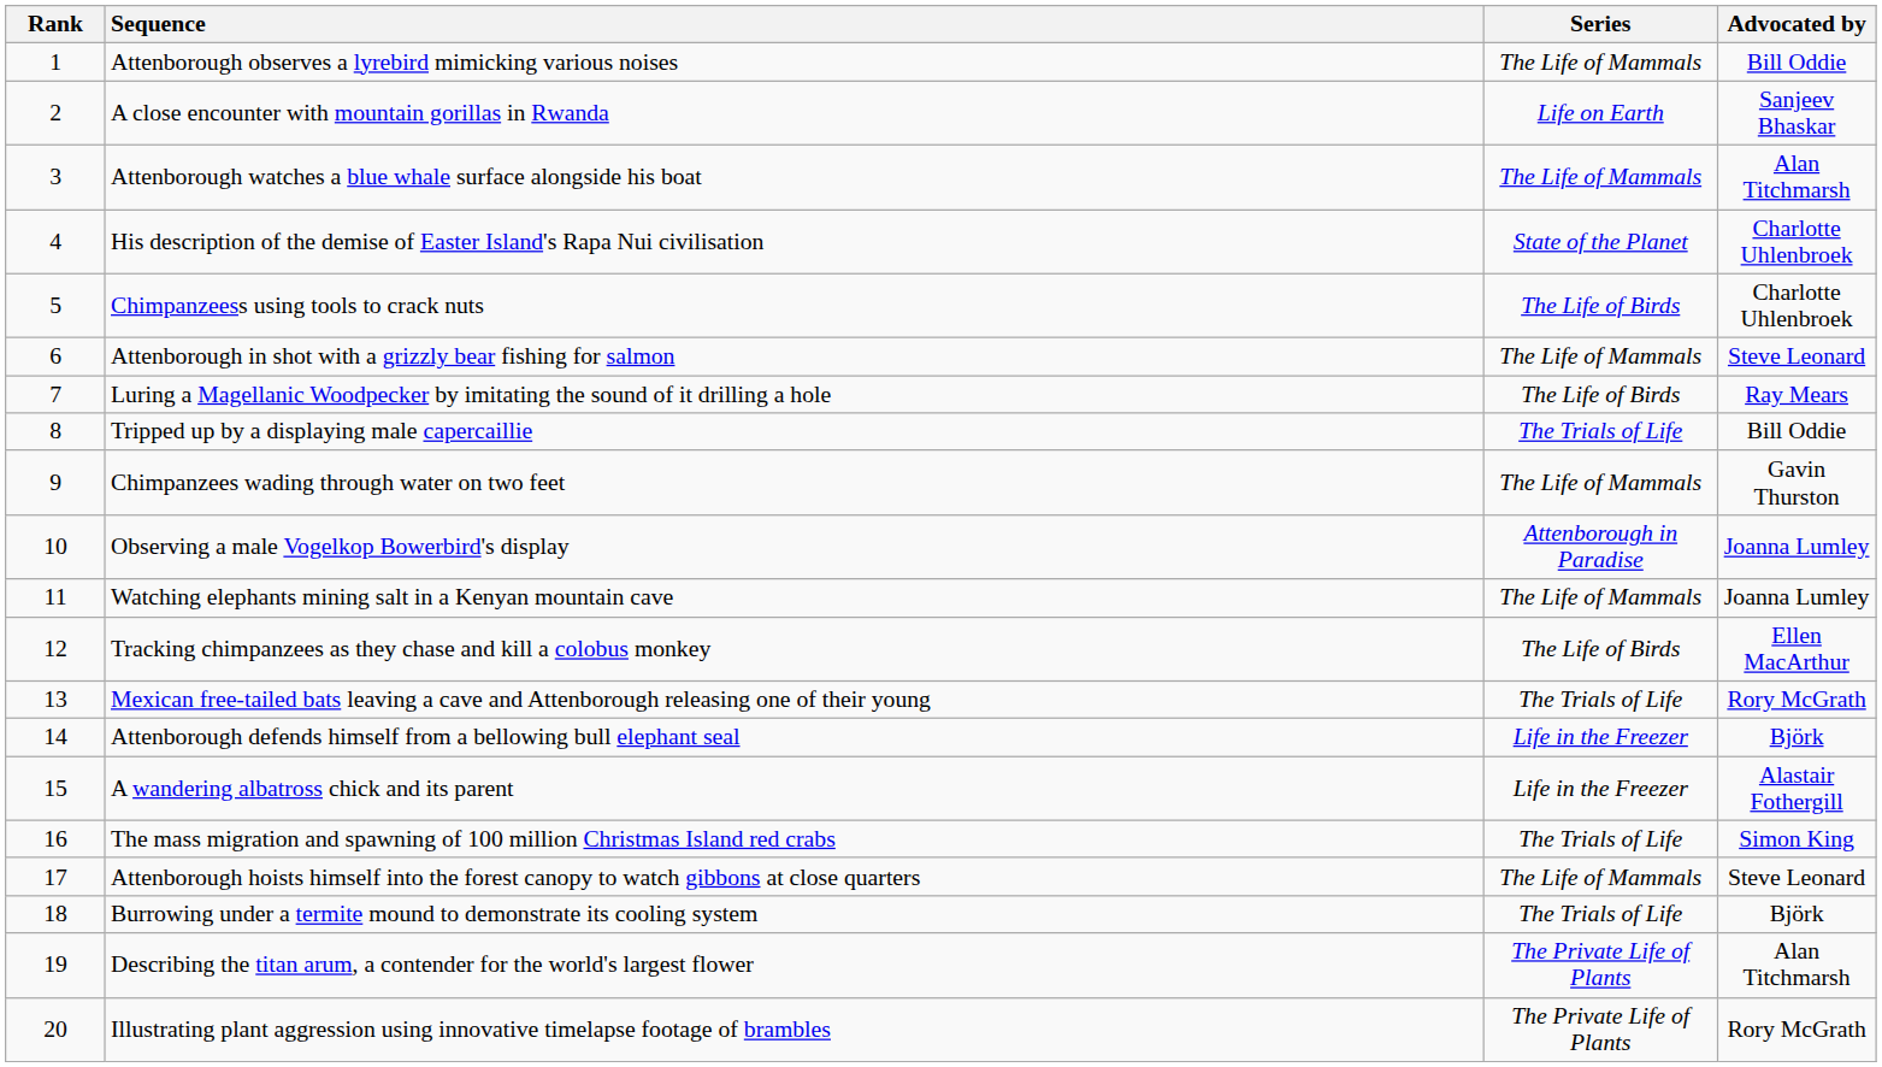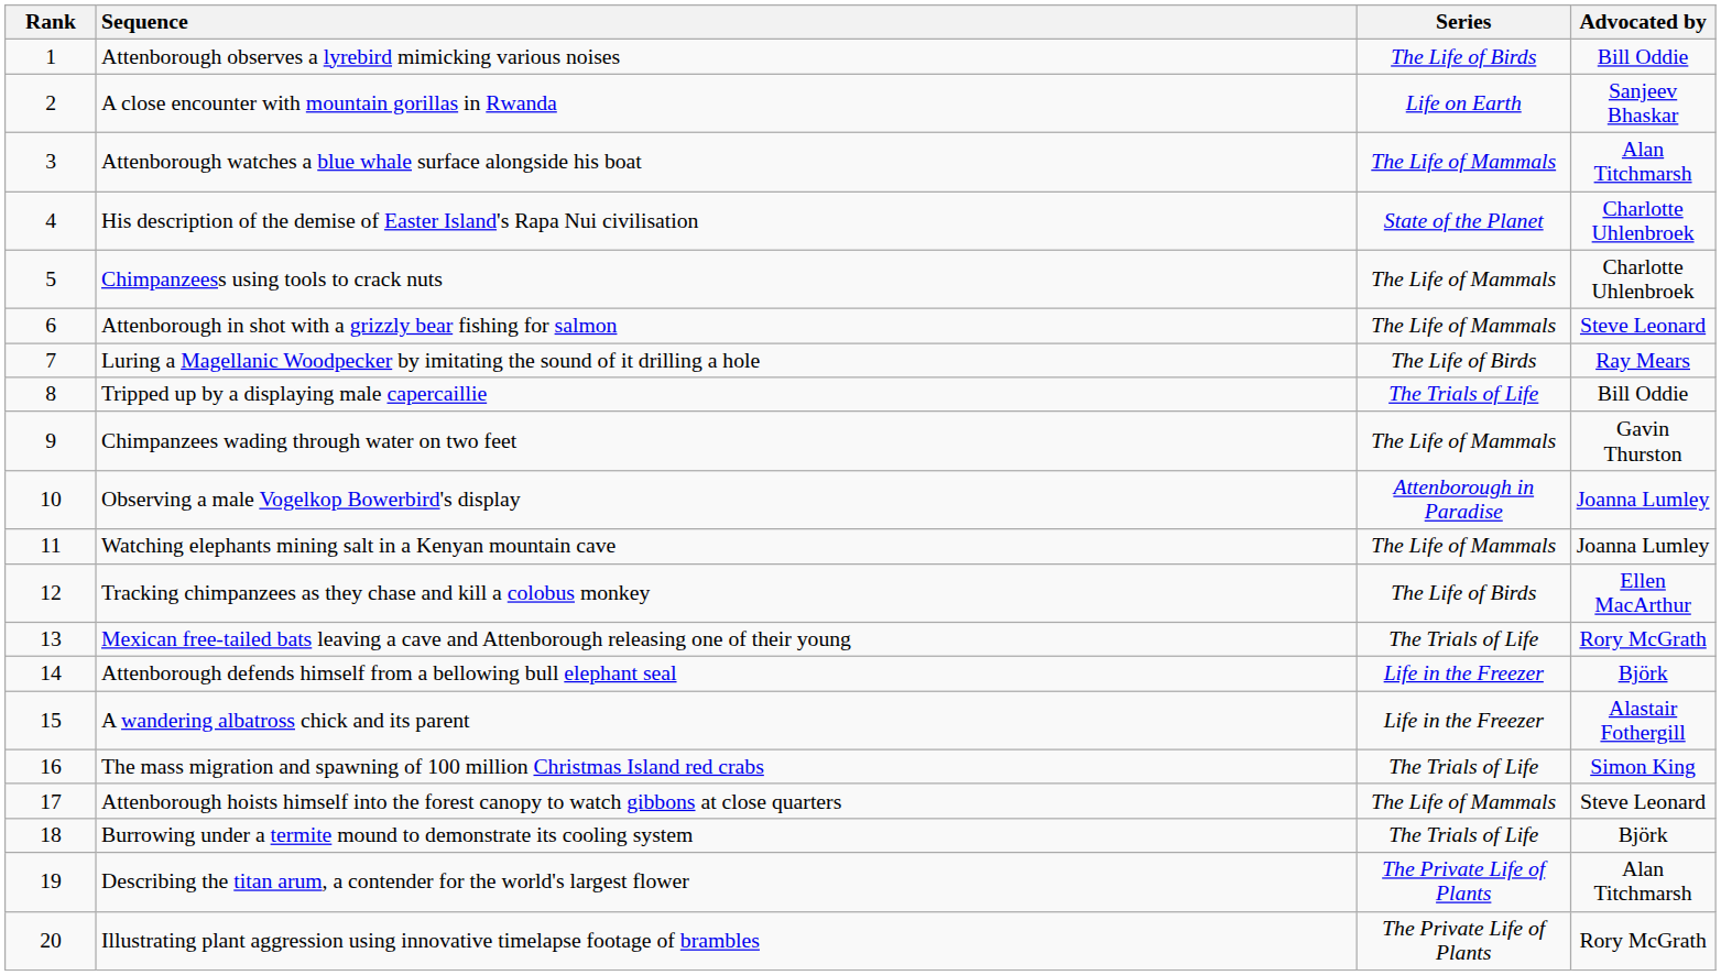Attenborough observes a lyrebird mimicking various noises | Series: The Life of Mammals -> The Life of Birds
Chimpanzeess using tools to crack nuts | Series: The Life of Birds -> The Life of Mammals
